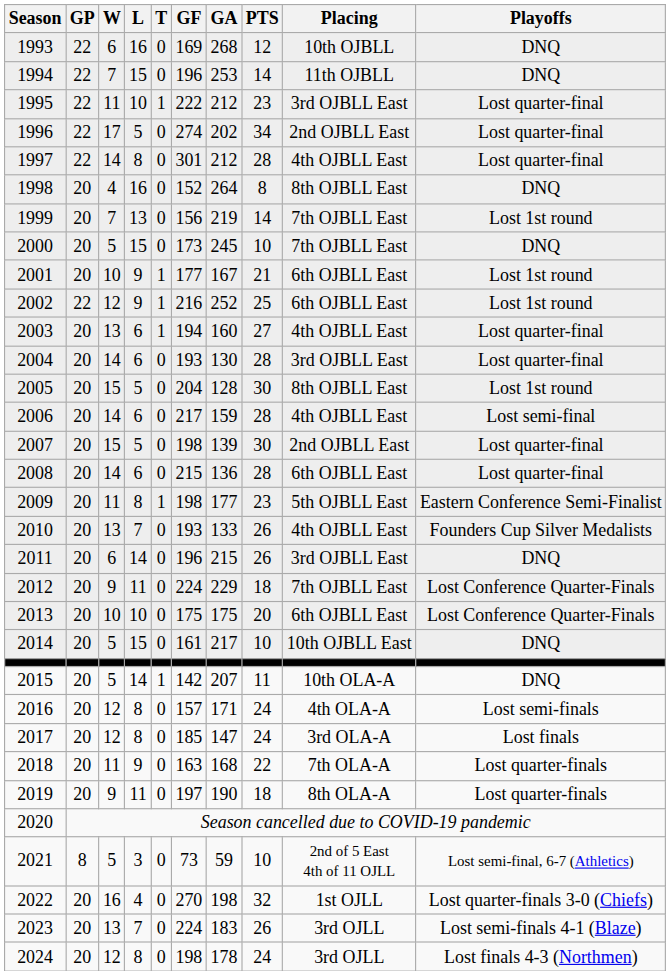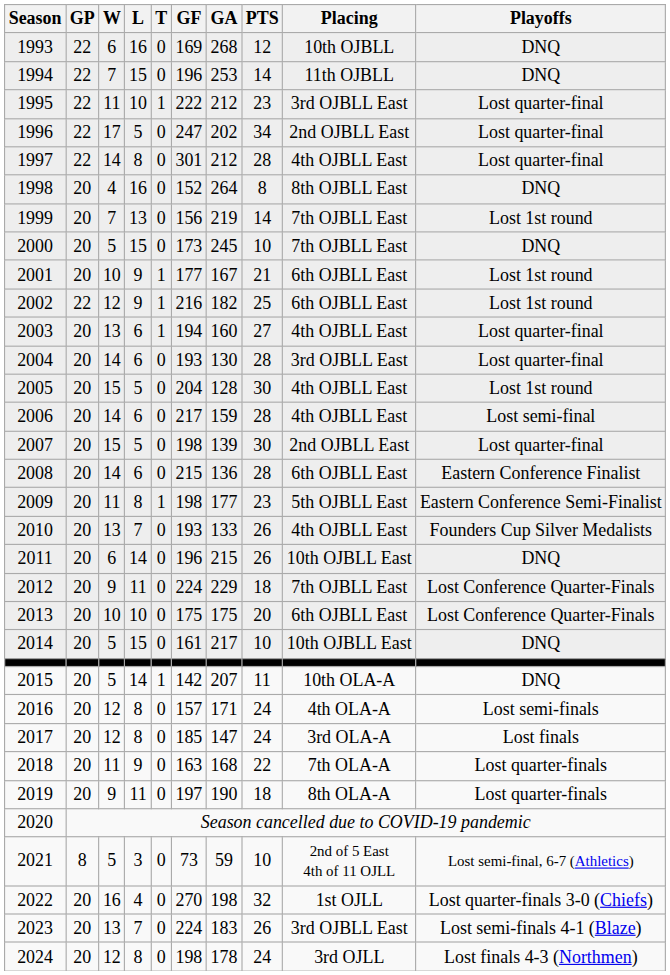1996 | GF: 274 -> 247
2002 | GA: 252 -> 182
2005 | Placing: 8th OJBLL East -> 4th OJBLL East
2008 | Playoffs: Lost quarter-final -> Eastern Conference Finalist
2011 | Placing: 3rd OJBLL East -> 10th OJBLL East
2023 | Placing: 3rd OJLL -> 3rd OJBLL East
